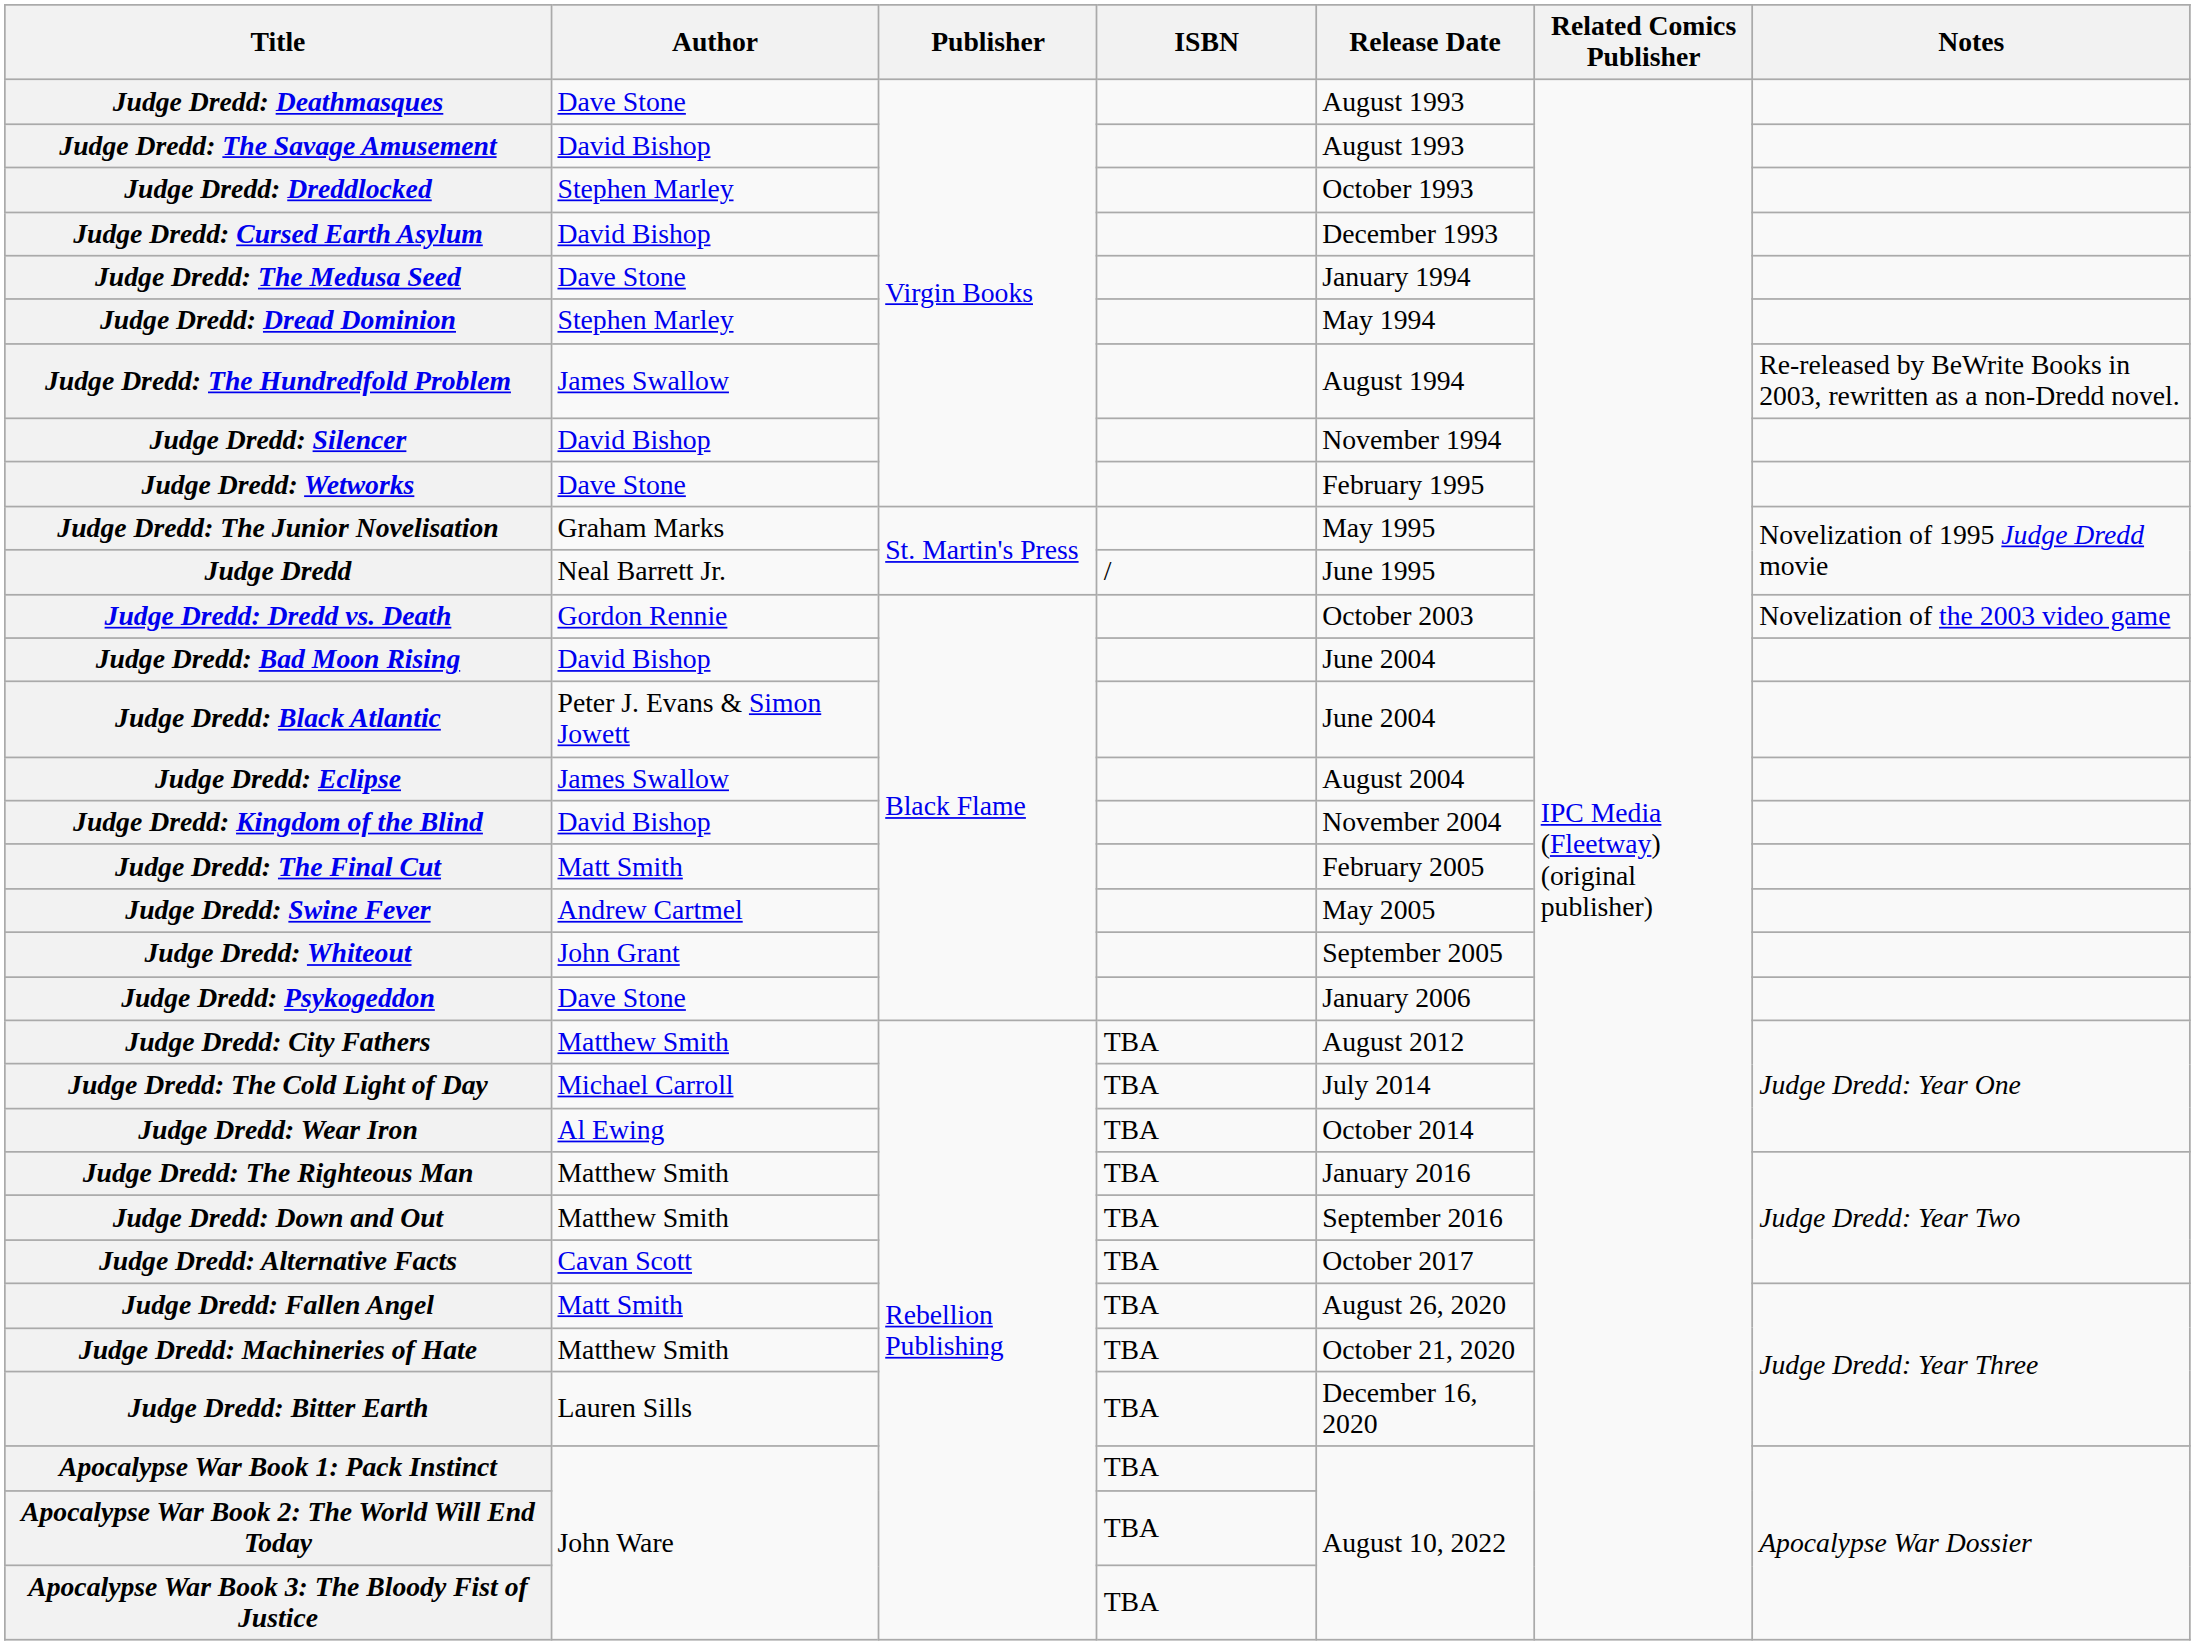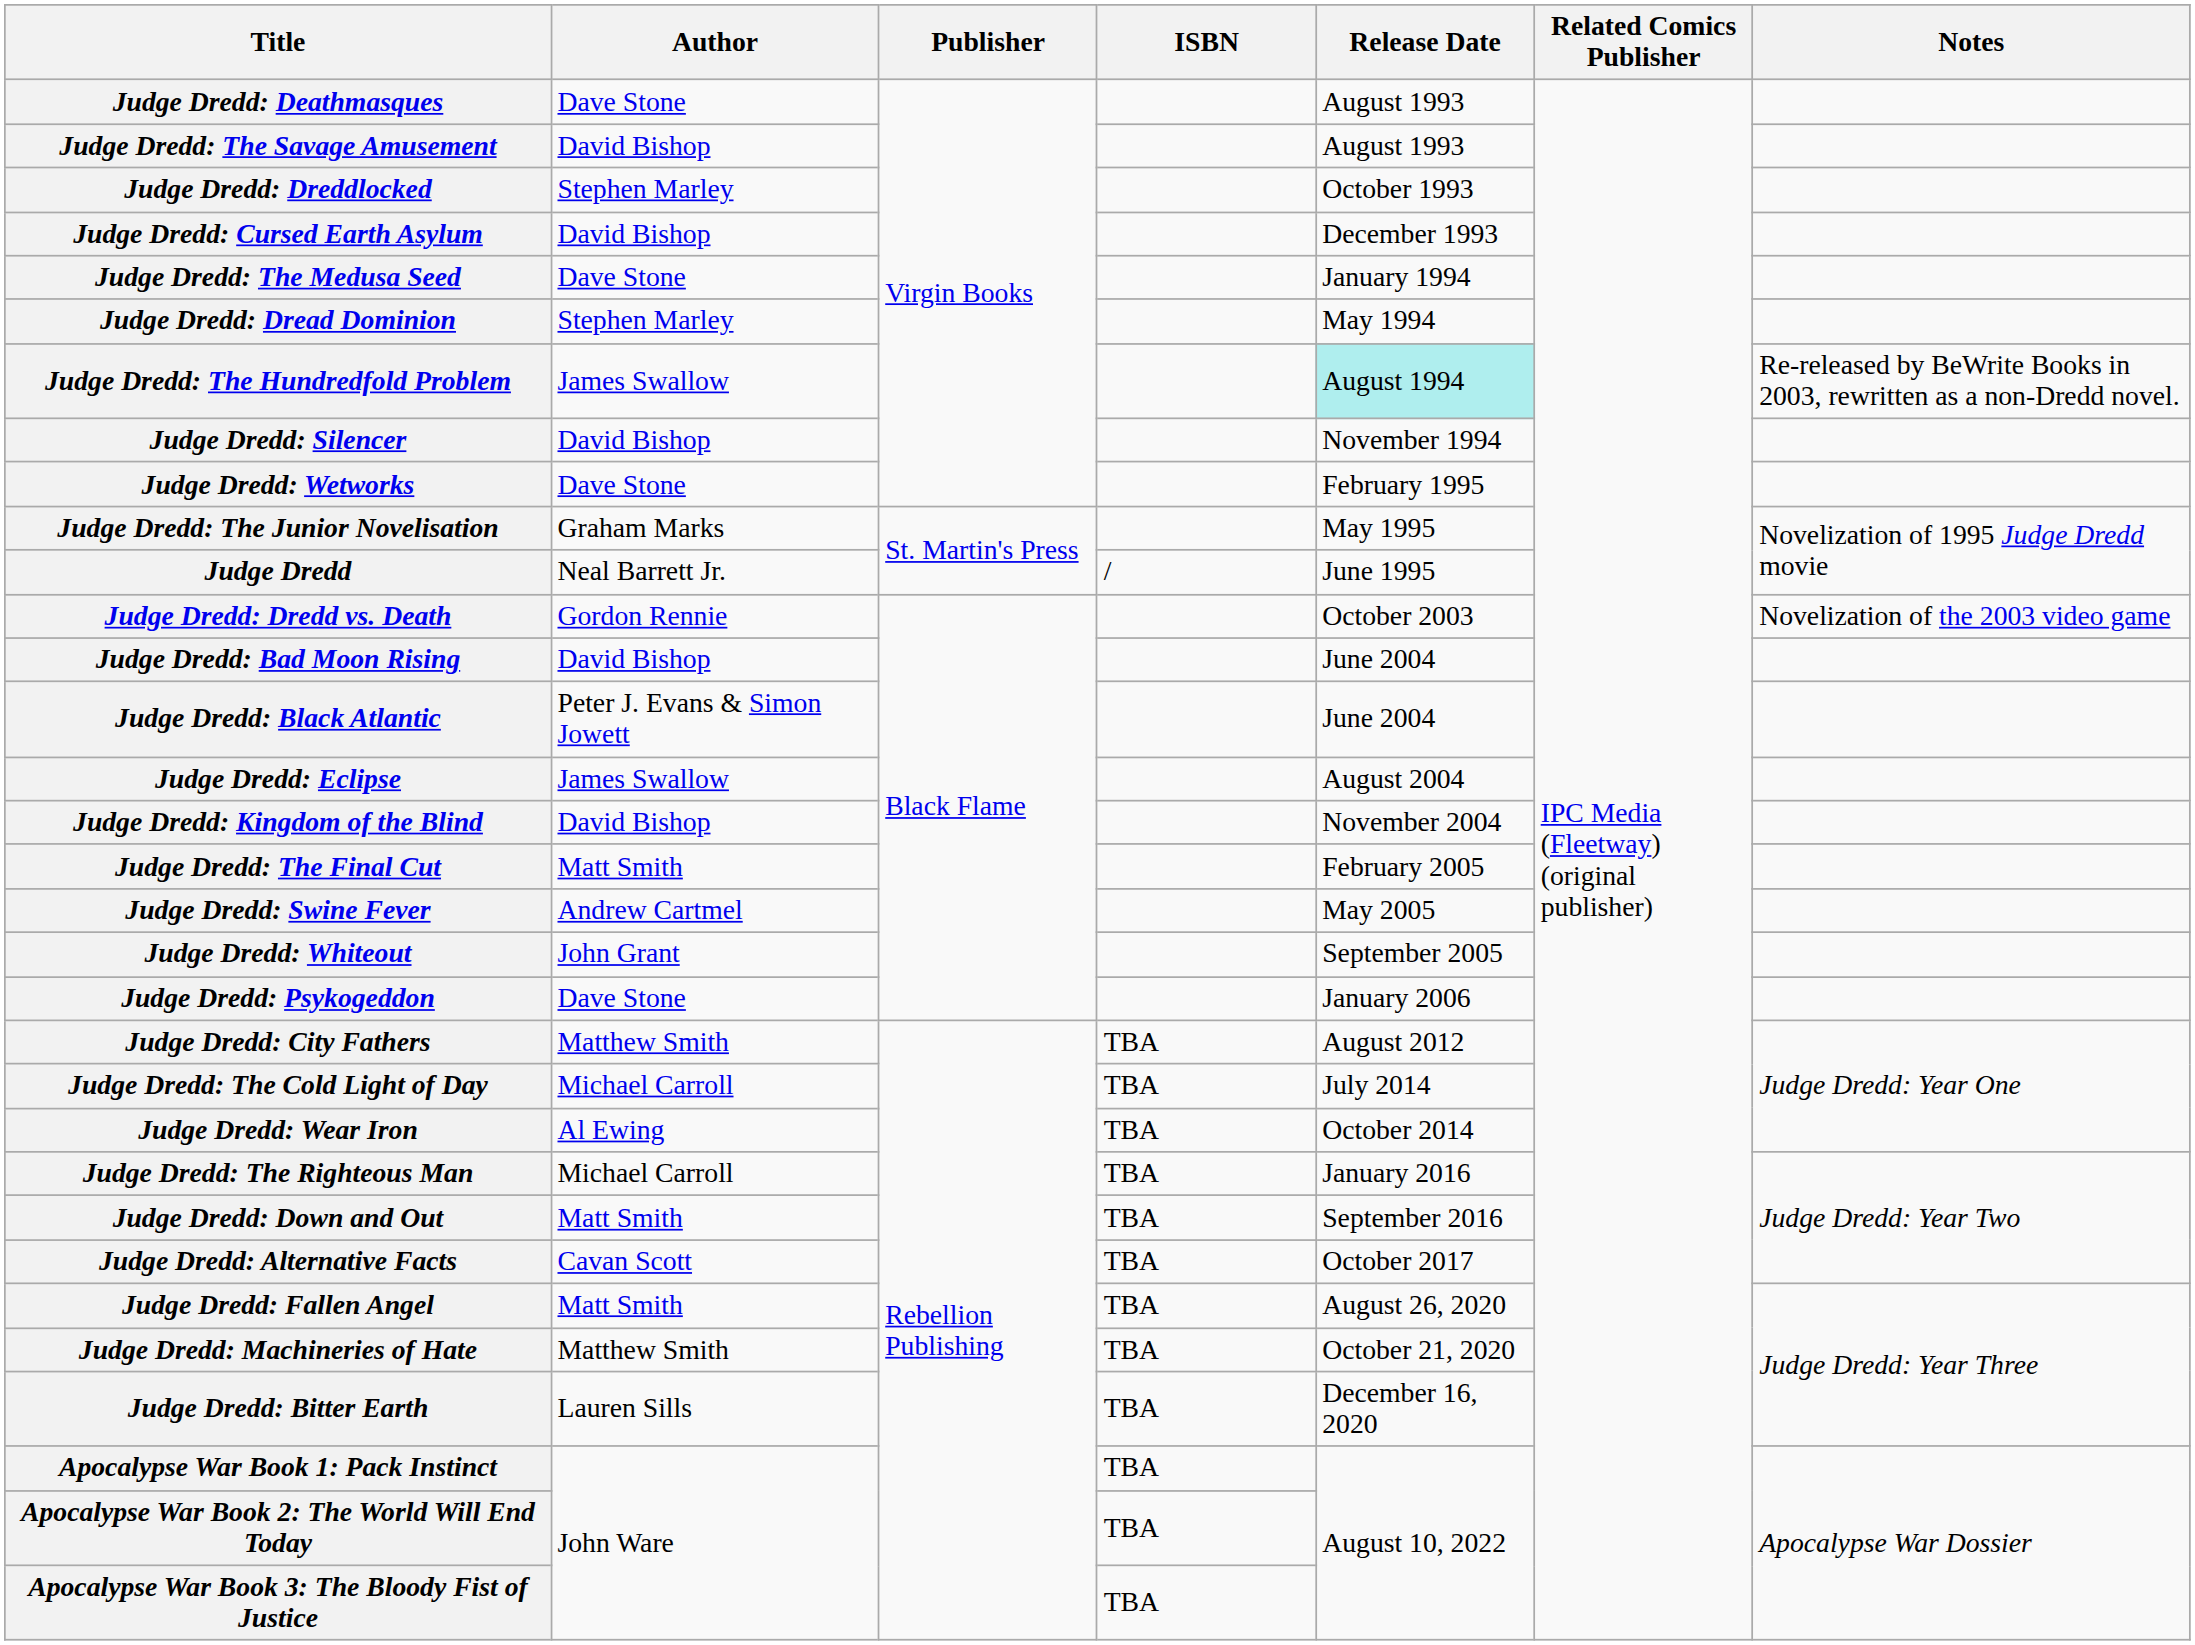Judge Dredd: The Hundredfold Problem | Release Date: no background -> paleturquoise background
Judge Dredd: The Righteous Man | Author: Matthew Smith -> Michael Carroll
Judge Dredd: Down and Out | Author: Matthew Smith -> Matt Smith
